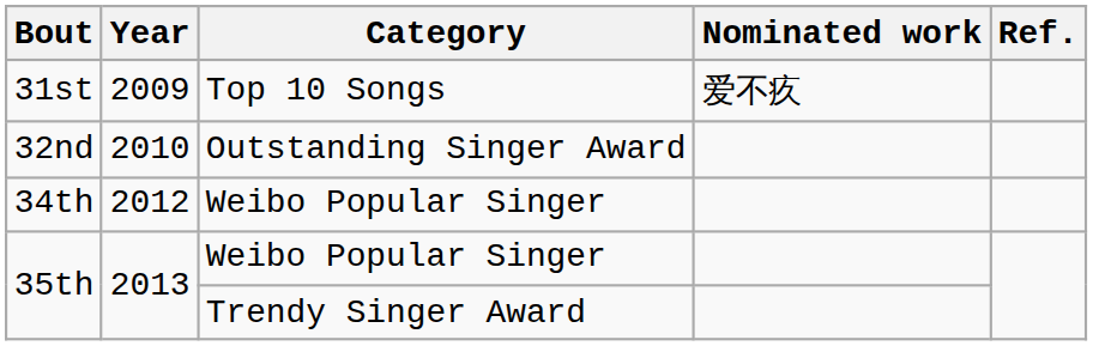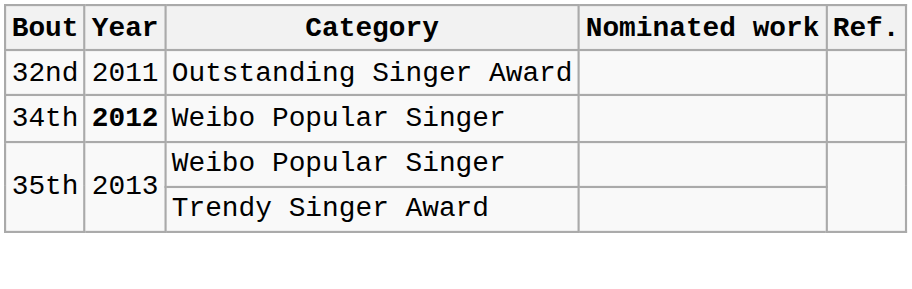- row: 31st | 2009 | Top 10 Songs | 爱不疚
32nd | Year: 2010 -> 2011
34th | Year: normal -> bold
